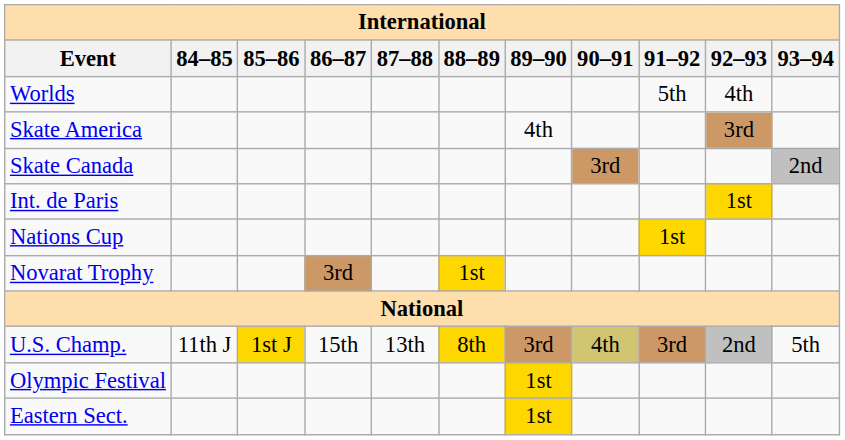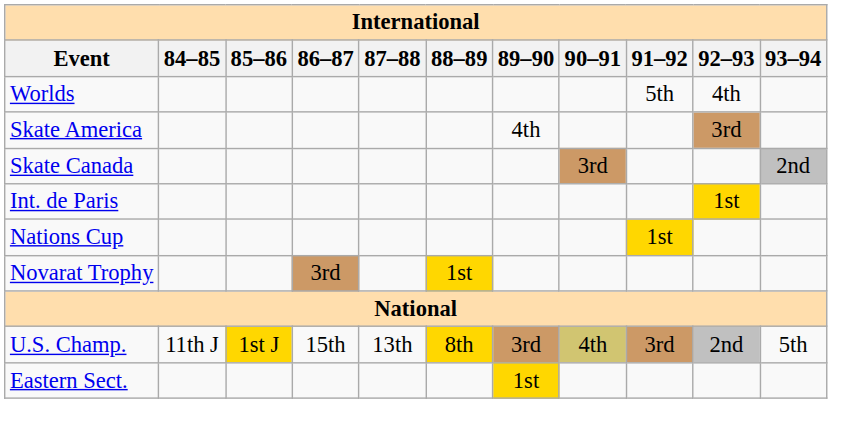- row: Olympic Festival | 1st
